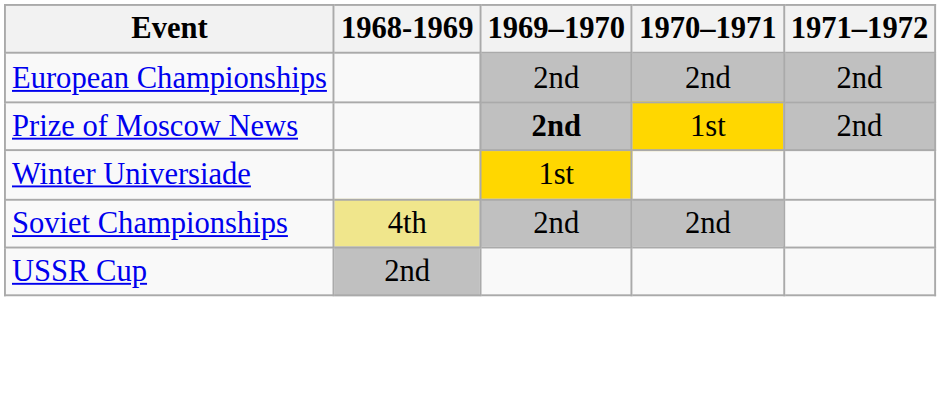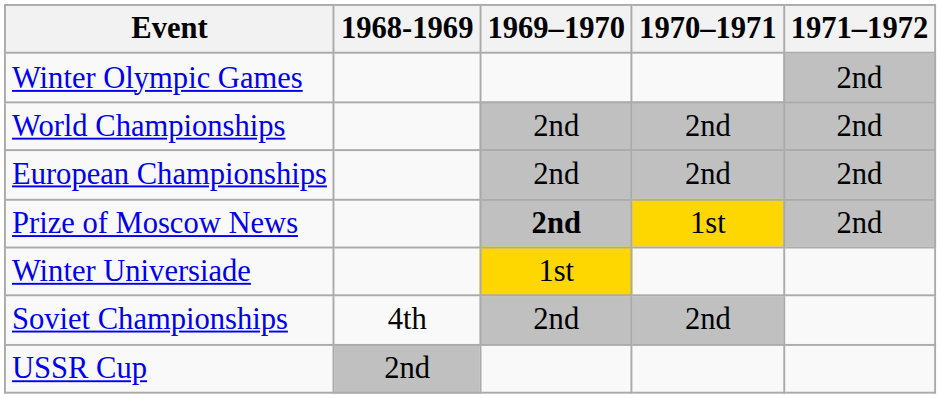+ row: Winter Olympic Games | 2nd
+ row: World Championships | 2nd | 2nd | 2nd
Soviet Championships | 1968-1969: khaki background -> no background
